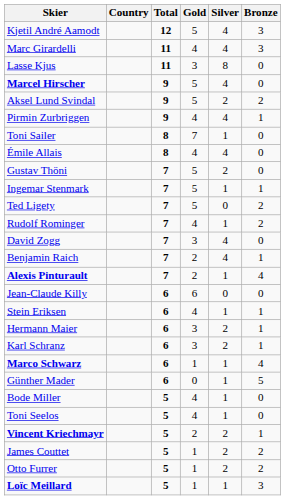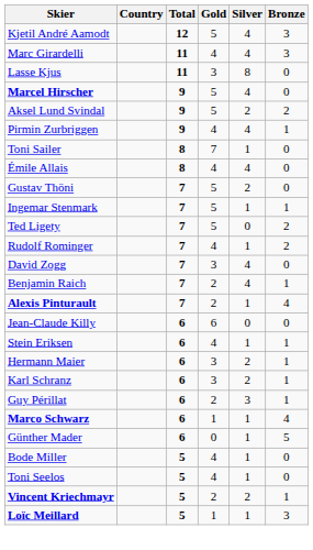+ row: Guy Périllat | 6 | 2 | 3 | 1
- row: James Couttet | 5 | 1 | 2 | 2
- row: Otto Furrer | 5 | 1 | 2 | 2
